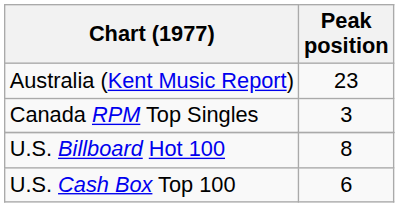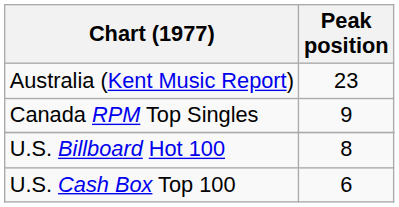Canada RPM Top Singles | Peak position: 3 -> 9
